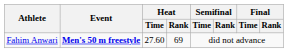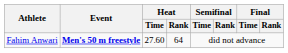Fahim Anwari | Heat / Rank: 69 -> 64
